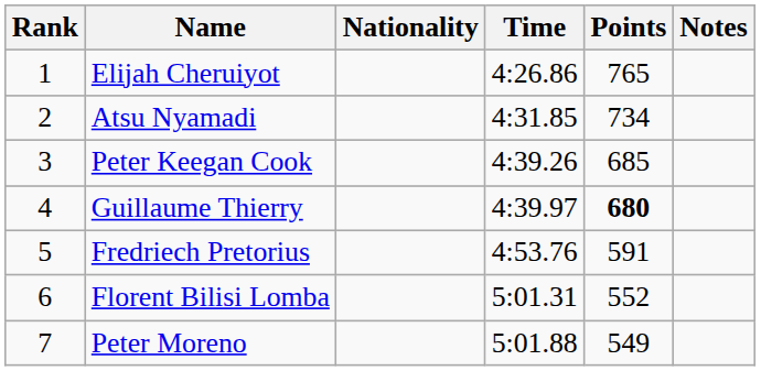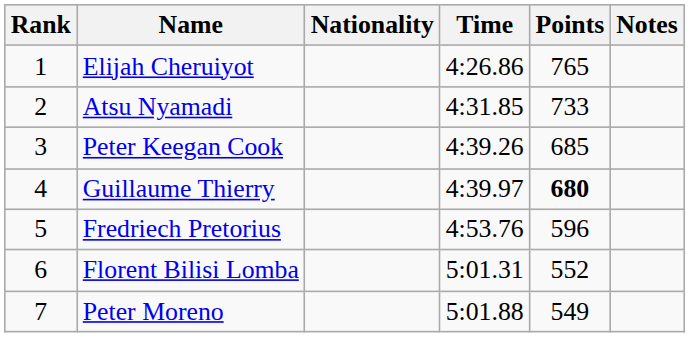Atsu Nyamadi | Points: 734 -> 733
Fredriech Pretorius | Points: 591 -> 596
